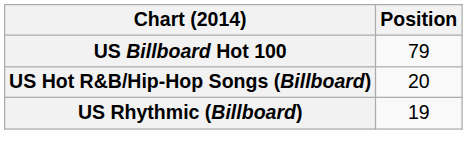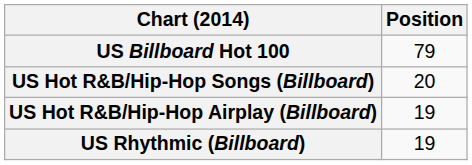+ row: US Hot R&B/Hip-Hop Airplay (Billboard) | 19
